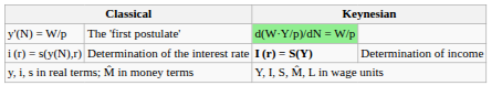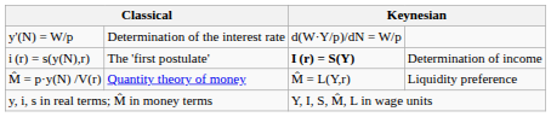y'(N) = W/p | column 2: The 'first postulate' -> Determination of the interest rate
y'(N) = W/p | column 3: lightgreen background -> no background
i (r) = s(y(N),r) | column 2: Determination of the interest rate -> The 'first postulate'
+ row: M̂ = p·y(N) /V(r) | Quantity theory of money | M̂ = L(Y,r) | Liquidity preference
